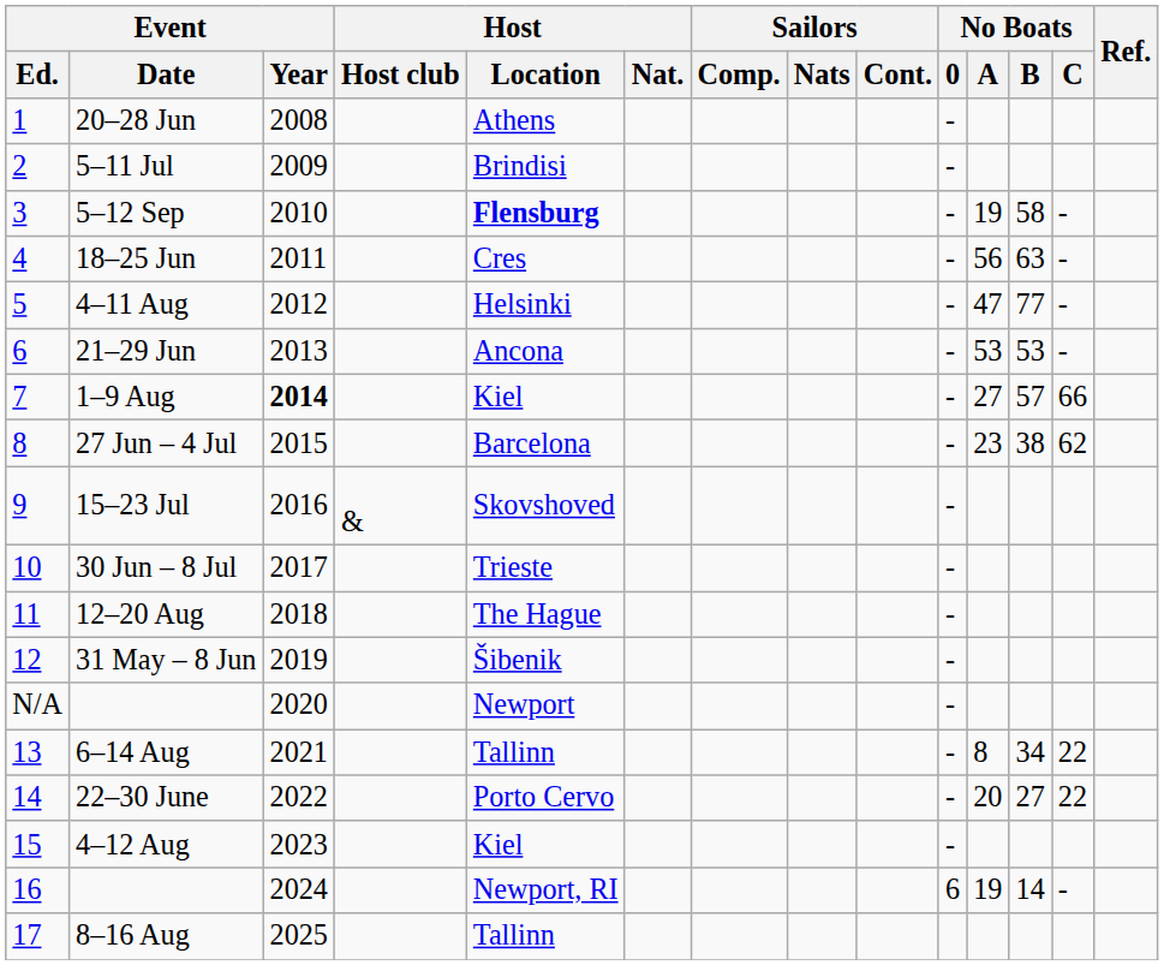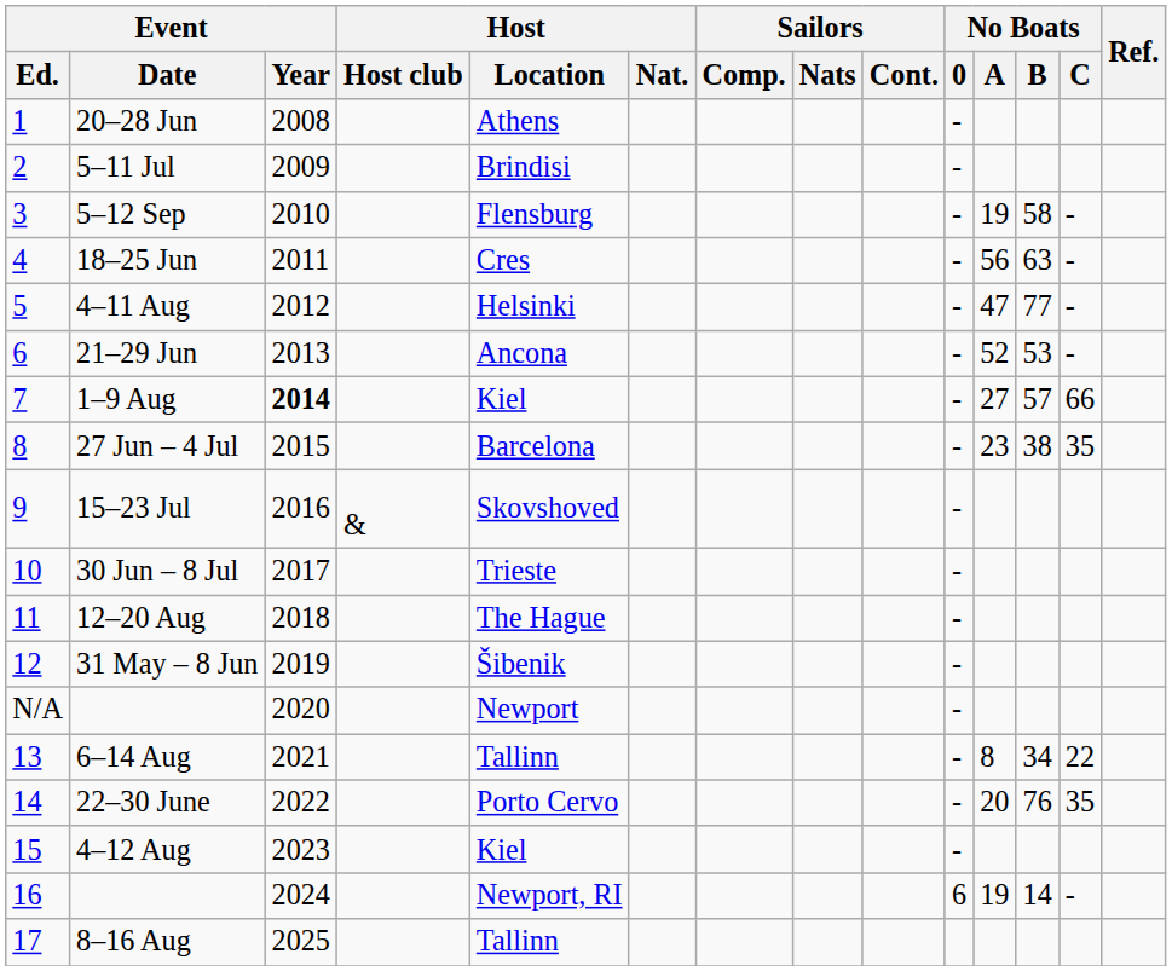5–12 Sep | Host / Location: bold -> normal
21–29 Jun | No Boats / A: 53 -> 52
27 Jun – 4 Jul | No Boats / C: 62 -> 35
22–30 June | No Boats / B: 27 -> 76
22–30 June | No Boats / C: 22 -> 35
